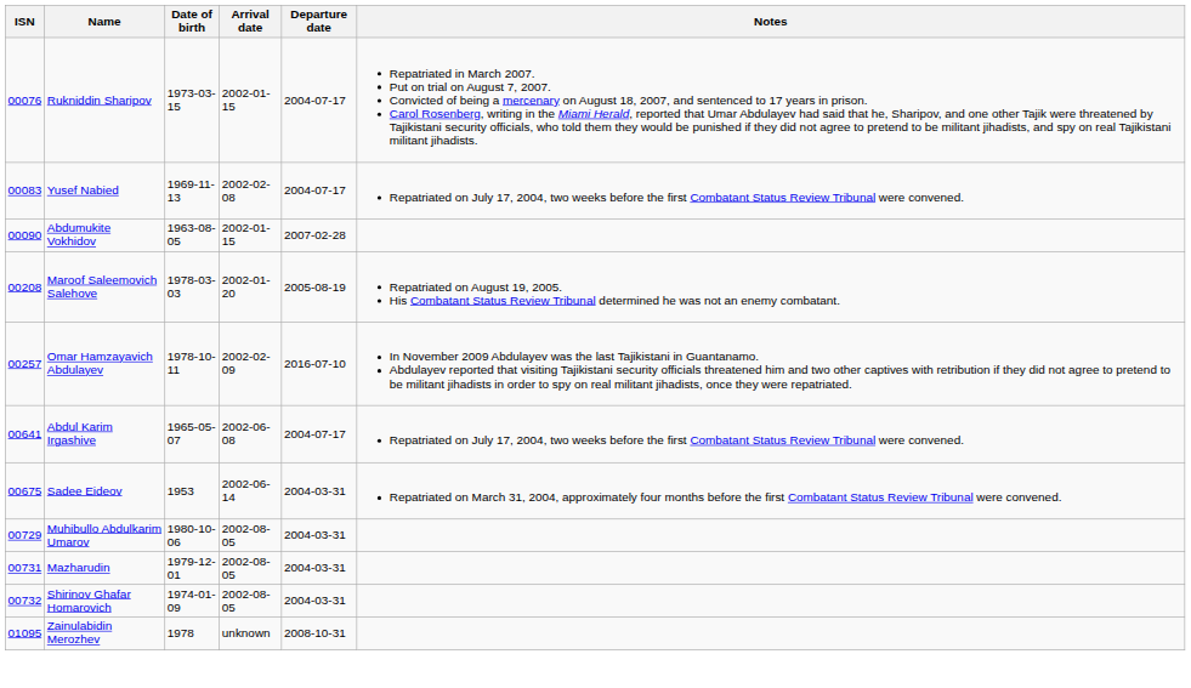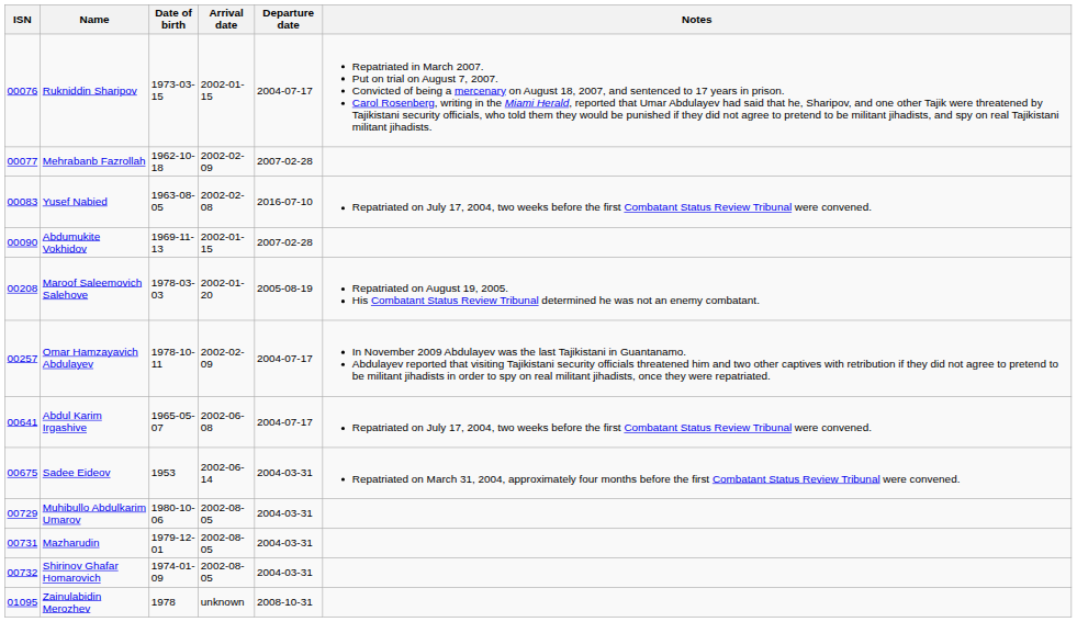+ row: 00077 | Mehrabanb Fazrollah | 1962-10-18 | 2002-02-09 | 2007-02-28
Yusef Nabied | Date of birth: 1969-11-13 -> 1963-08-05
Yusef Nabied | Departure date: 2004-07-17 -> 2016-07-10
Abdumukite Vokhidov | Date of birth: 1963-08-05 -> 1969-11-13
Omar Hamzayavich Abdulayev | Departure date: 2016-07-10 -> 2004-07-17
